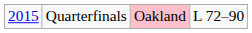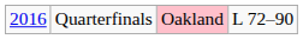Quarterfinals | column 1: 2015 -> 2016
